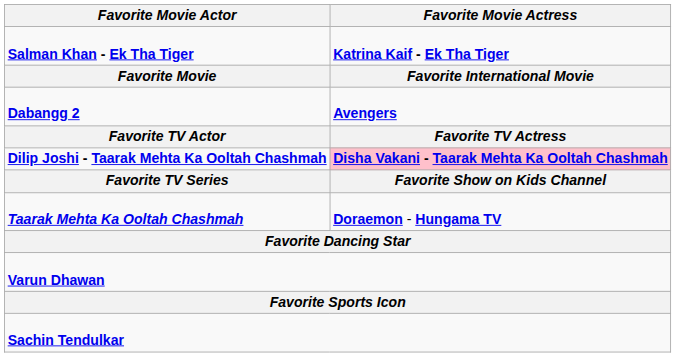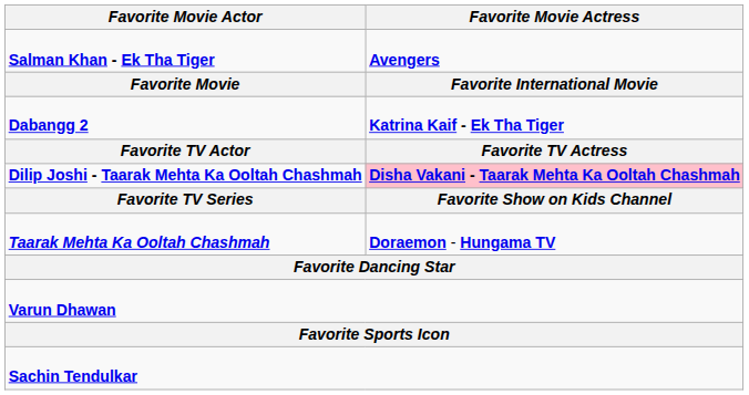Salman Khan - Ek Tha Tiger | Favorite Movie Actress: Katrina Kaif - Ek Tha Tiger -> Avengers
Dabangg 2 | Favorite Movie Actress: Avengers -> Katrina Kaif - Ek Tha Tiger
